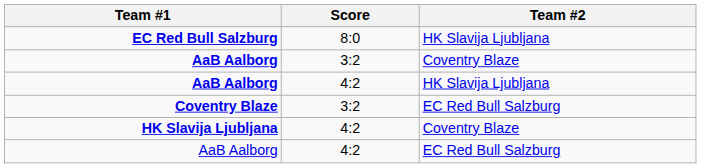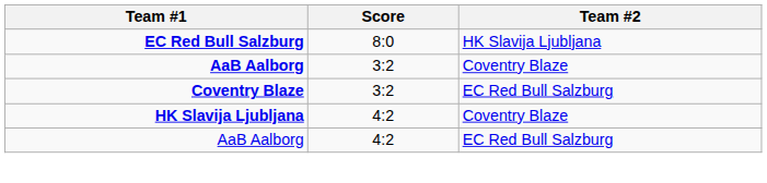- row: AaB Aalborg | 4:2 | HK Slavija Ljubljana
